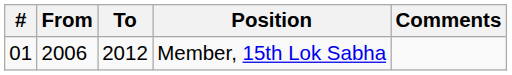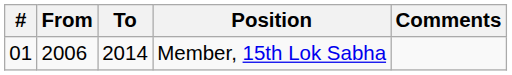Member, 15th Lok Sabha | To: 2012 -> 2014
